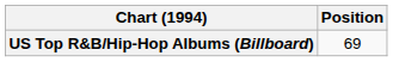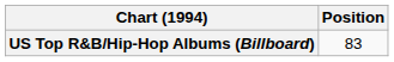US Top R&B/Hip-Hop Albums (Billboard) | Position: 69 -> 83
